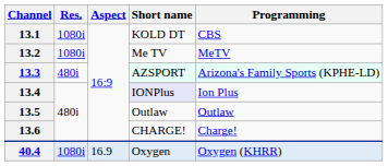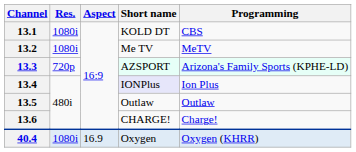13.3 | Res.: 480i -> 720p
